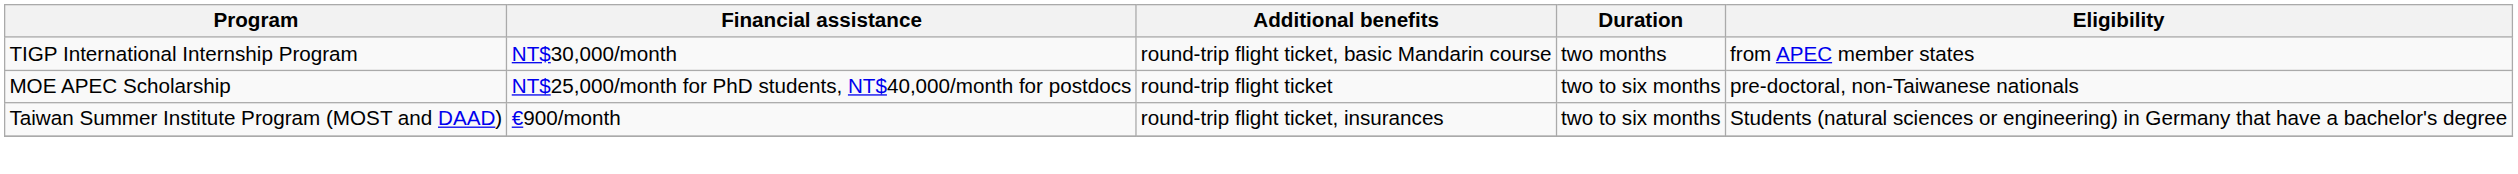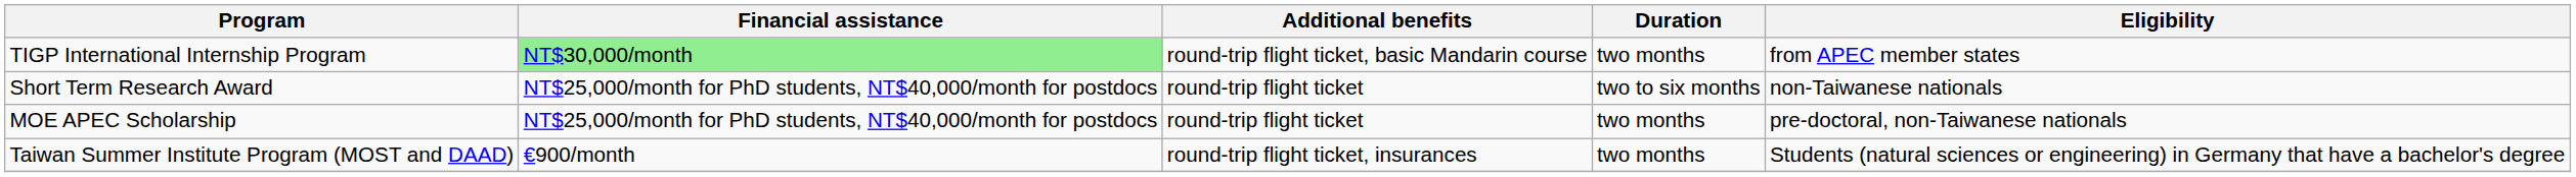TIGP International Internship Program | Financial assistance: no background -> lightgreen background
+ row: Short Term Research Award | NT$25,000/month for PhD students, NT$40,000/month for postdocs | round-trip flight ticket | two to six months | non-Taiwanese nationals
MOE APEC Scholarship | Duration: two to six months -> two months
Taiwan Summer Institute Program (MOST and DAAD) | Duration: two to six months -> two months
